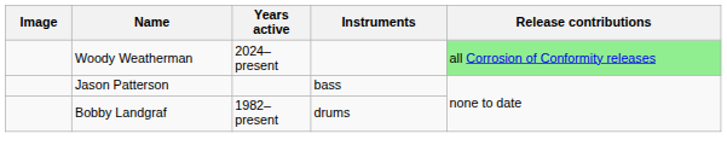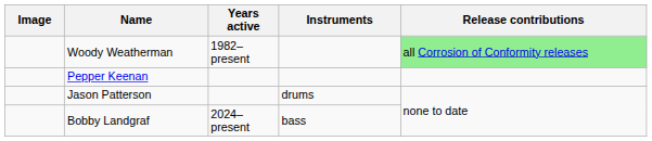Woody Weatherman | Years active: 2024–present -> 1982–present
+ row: Pepper Keenan
Jason Patterson | Instruments: bass -> drums
Bobby Landgraf | Years active: 1982–present -> 2024–present
Bobby Landgraf | Instruments: drums -> bass
